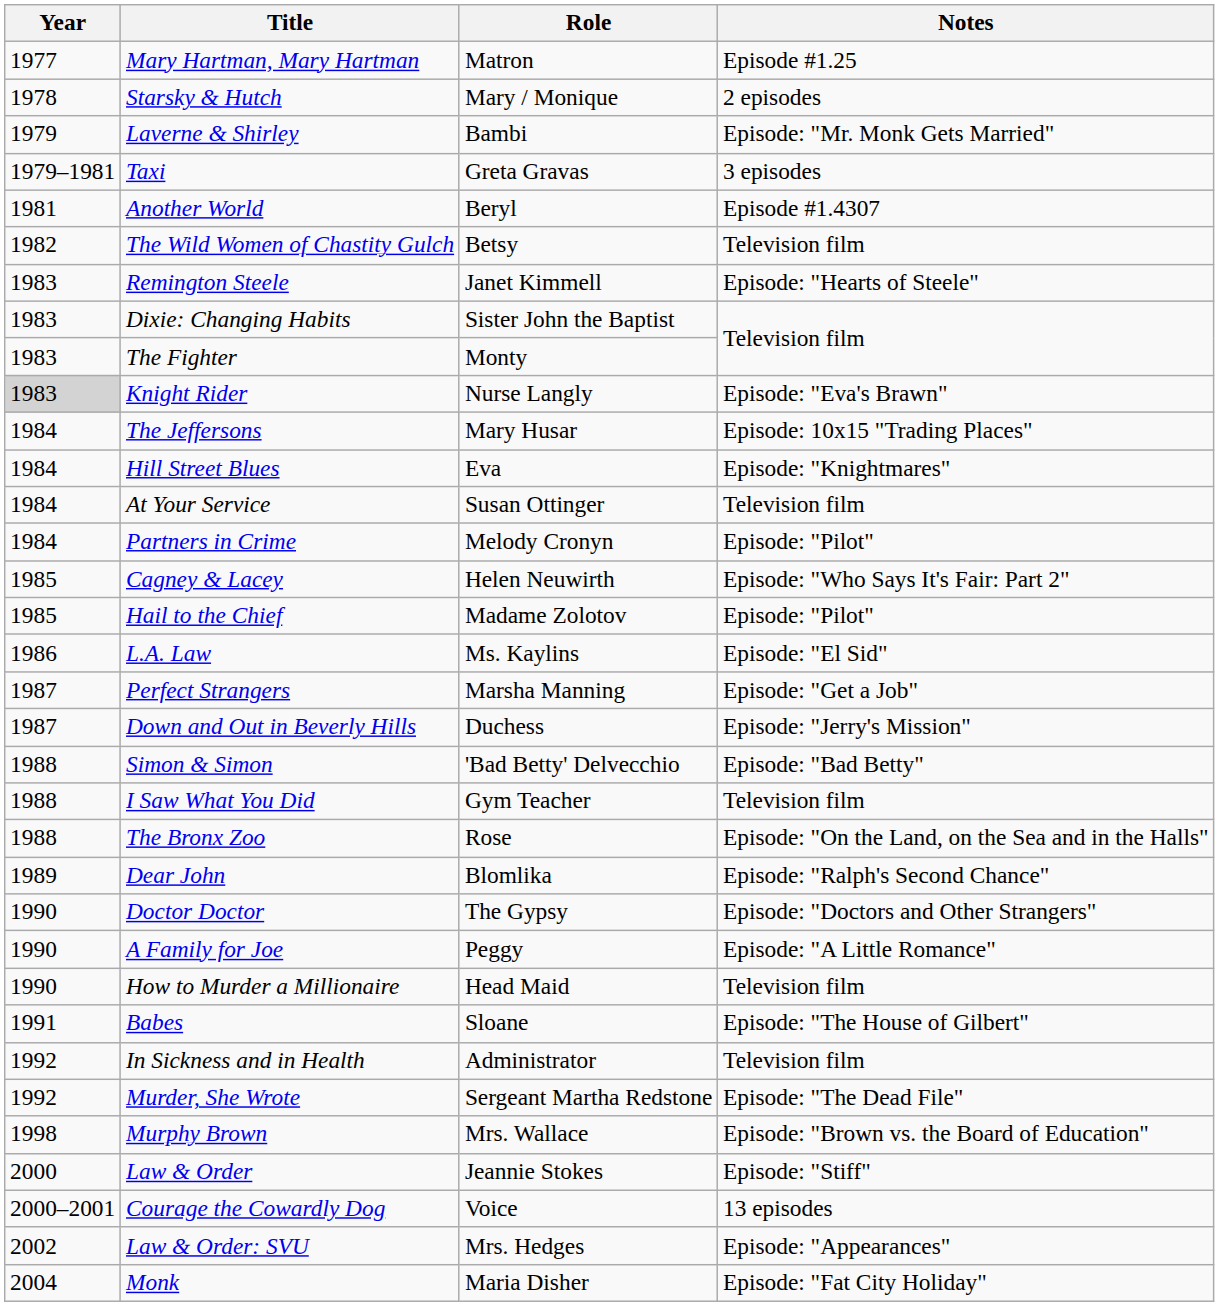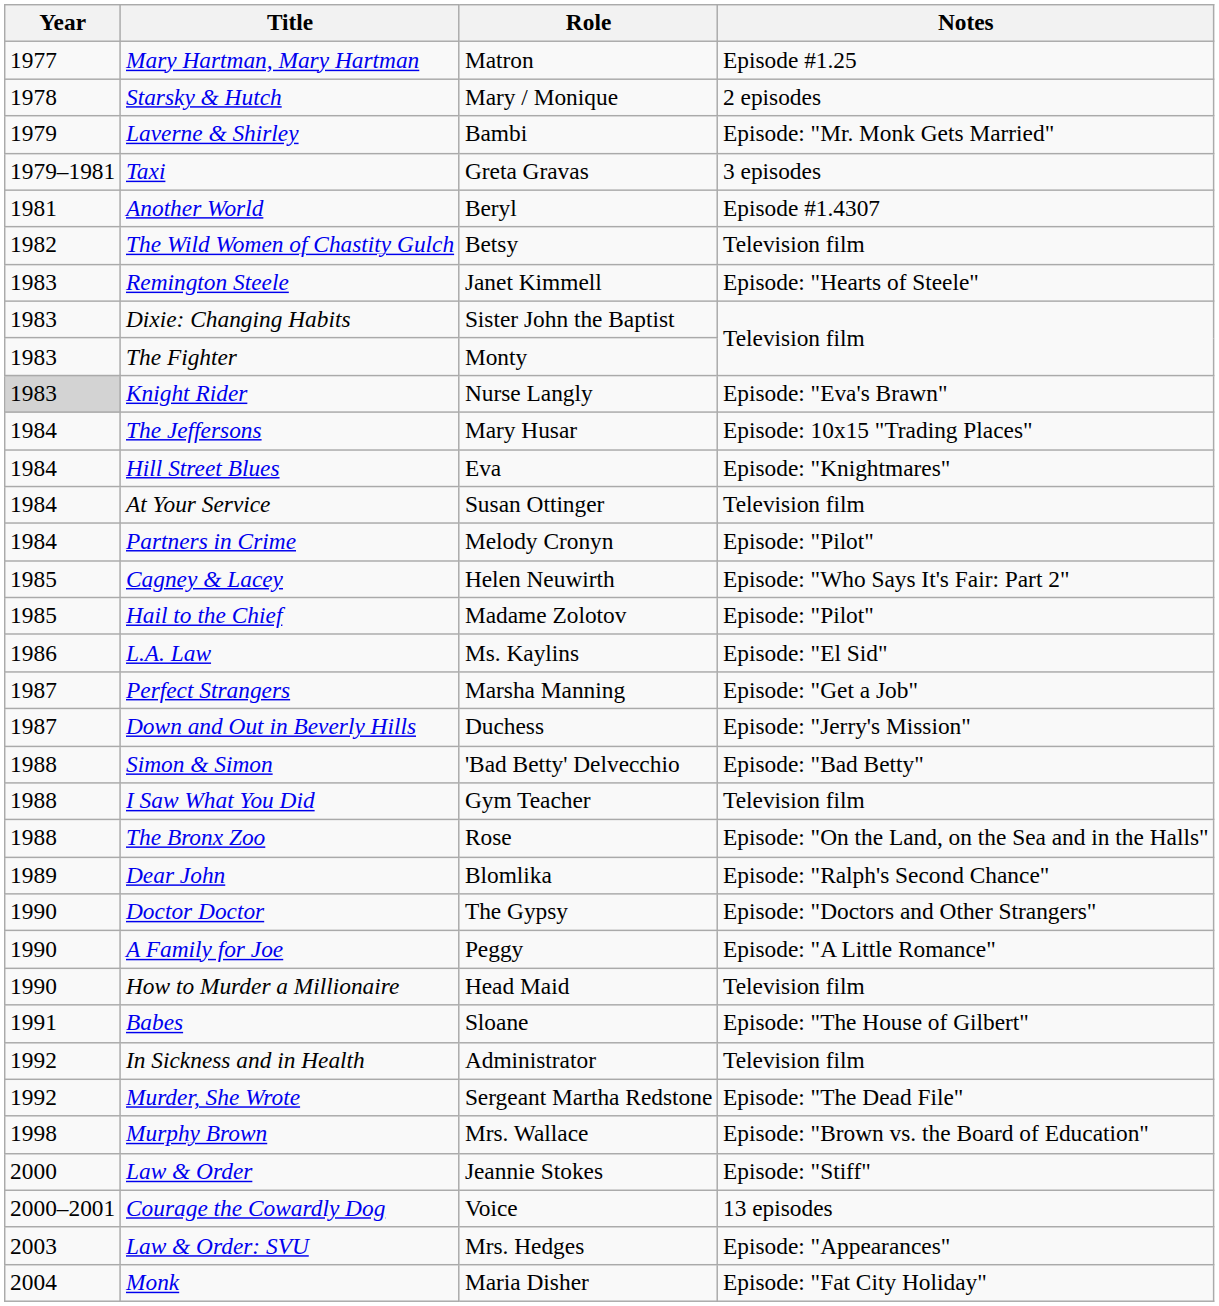Law & Order: SVU | Year: 2002 -> 2003
